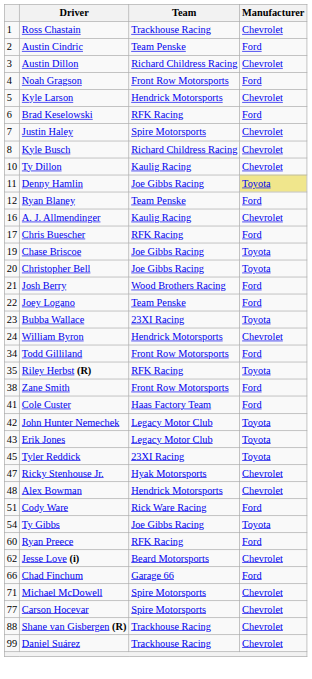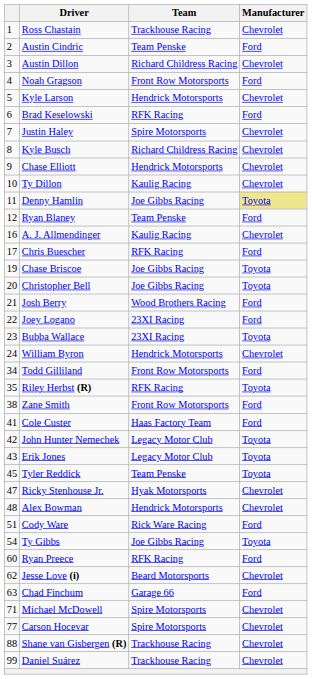+ row: 9 | Chase Elliott | Hendrick Motorsports | Chevrolet
Joey Logano | Team: Team Penske -> 23XI Racing
Tyler Reddick | Team: 23XI Racing -> Team Penske
Chad Finchum | column 1: 66 -> 63
